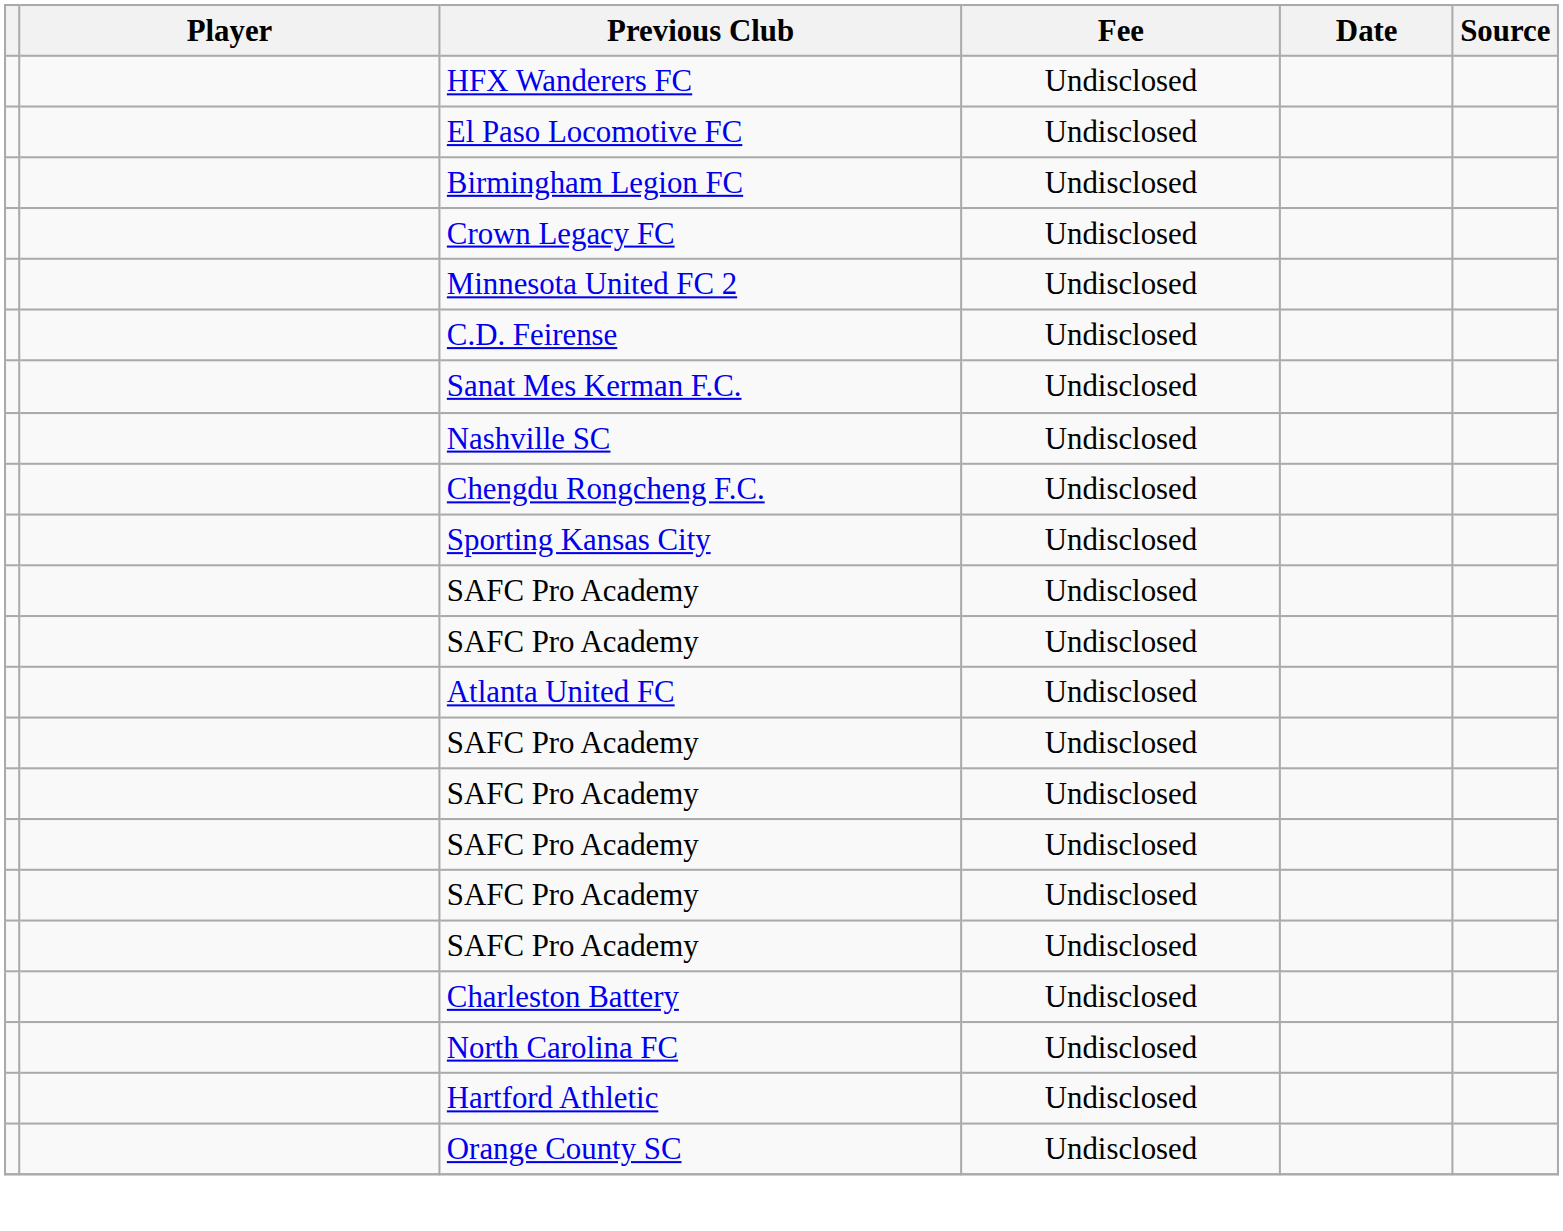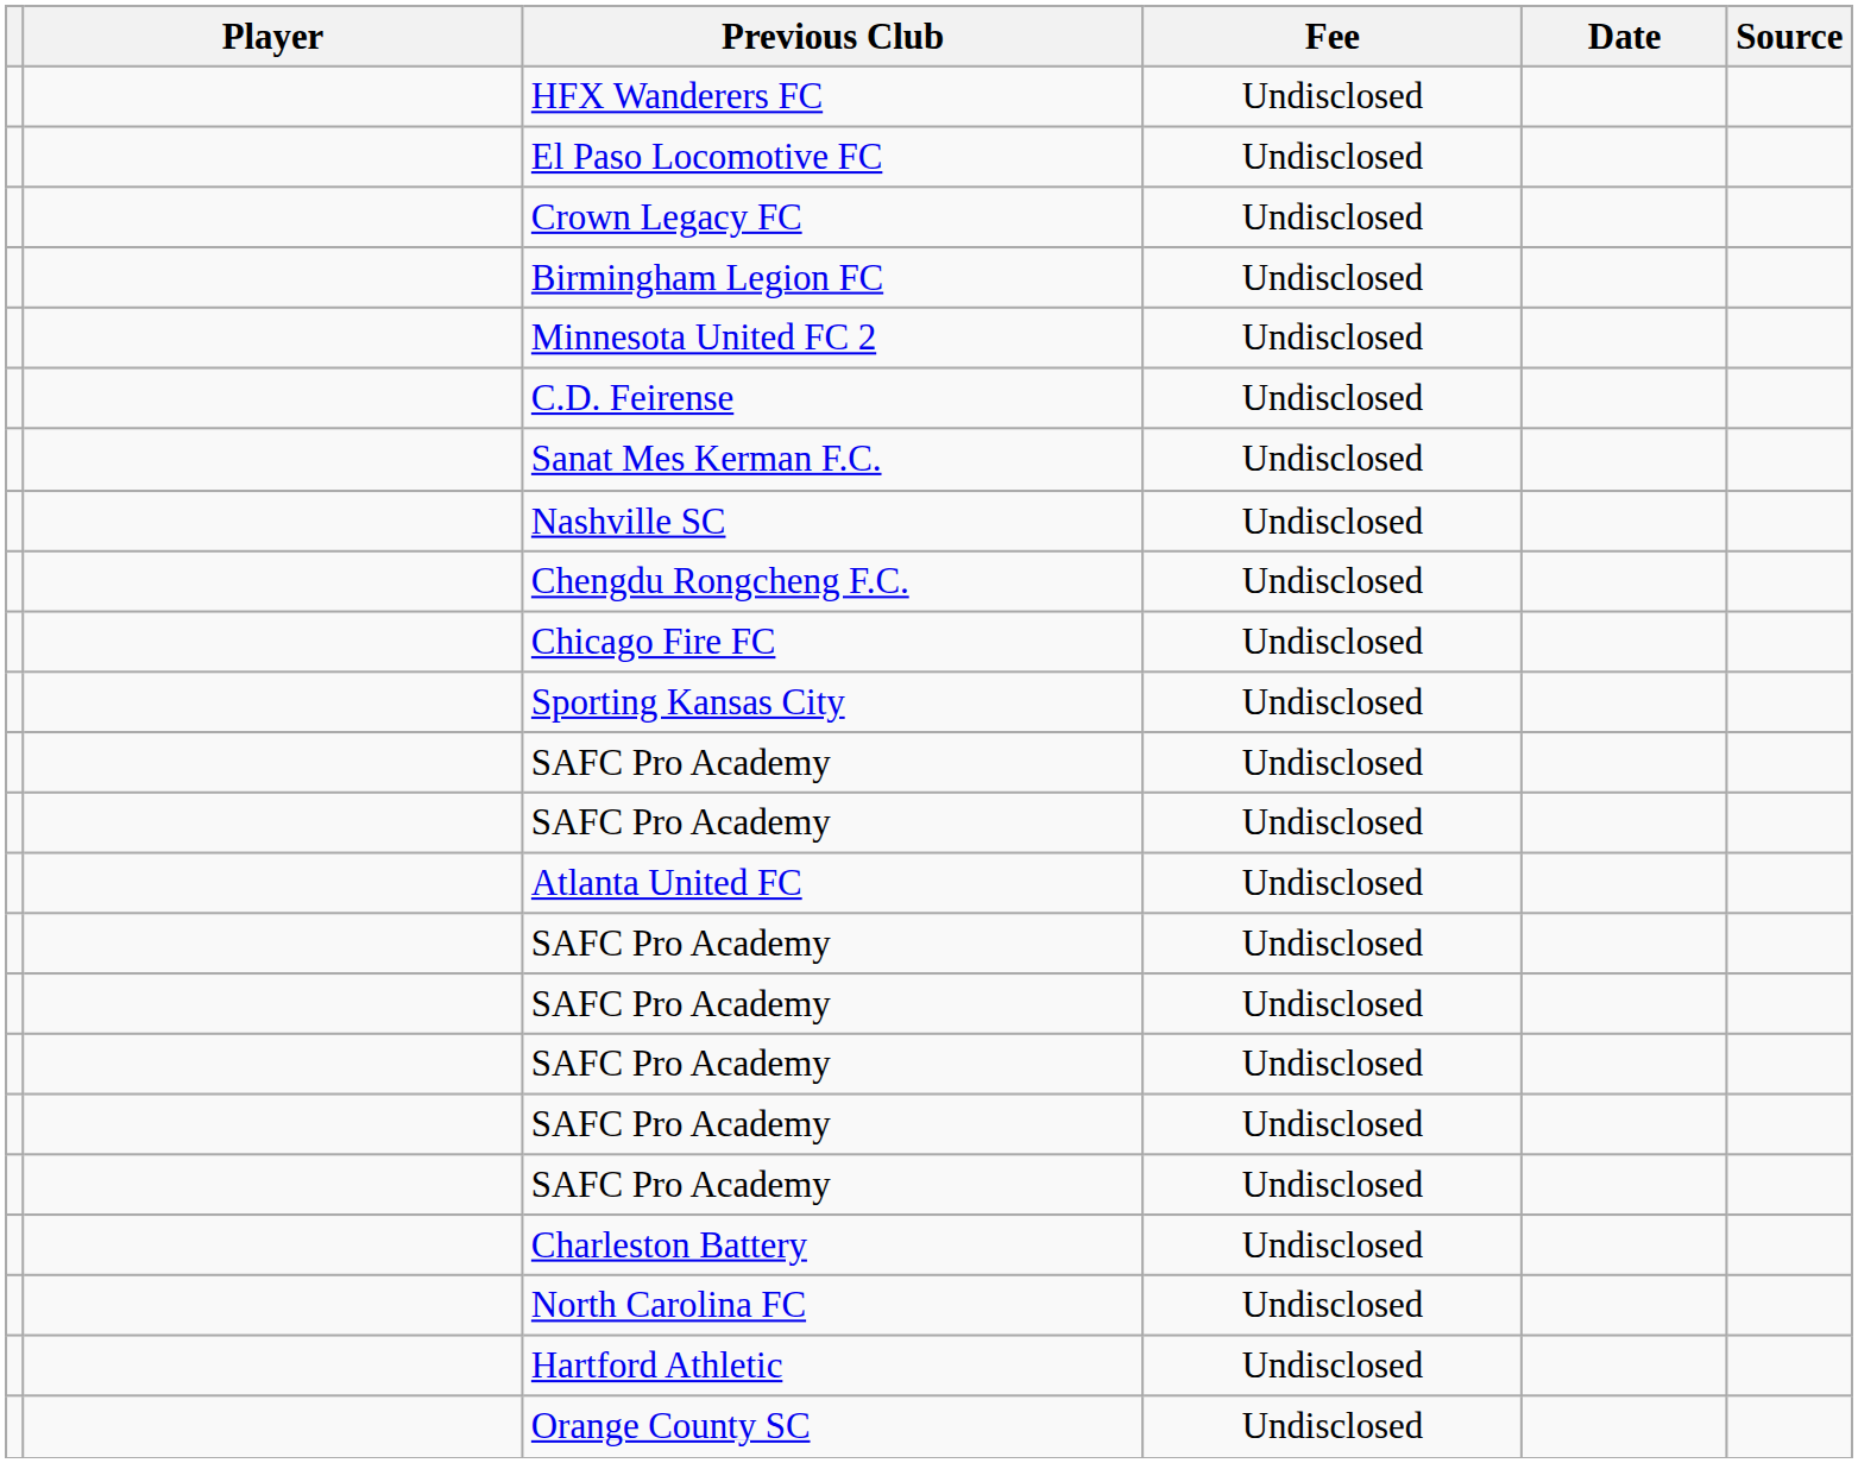rows swapped: Birmingham Legion FC <-> Crown Legacy FC
+ row: Chicago Fire FC | Undisclosed
